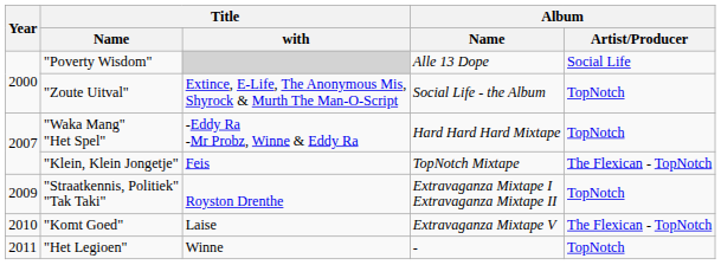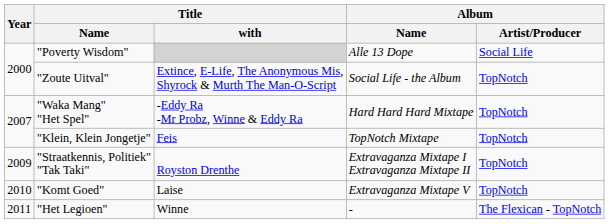"Klein, Klein Jongetje" | Album / Artist/Producer: The Flexican - TopNotch -> TopNotch
"Komt Goed" | Album / Artist/Producer: The Flexican - TopNotch -> TopNotch
"Het Legioen" | Album / Artist/Producer: TopNotch -> The Flexican - TopNotch
